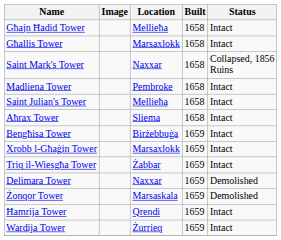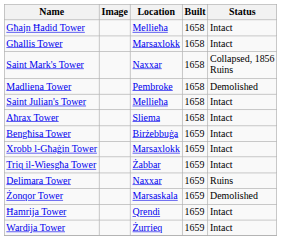Madliena Tower | Status: Intact -> Demolished
Delimara Tower | Status: Demolished -> Ruins
